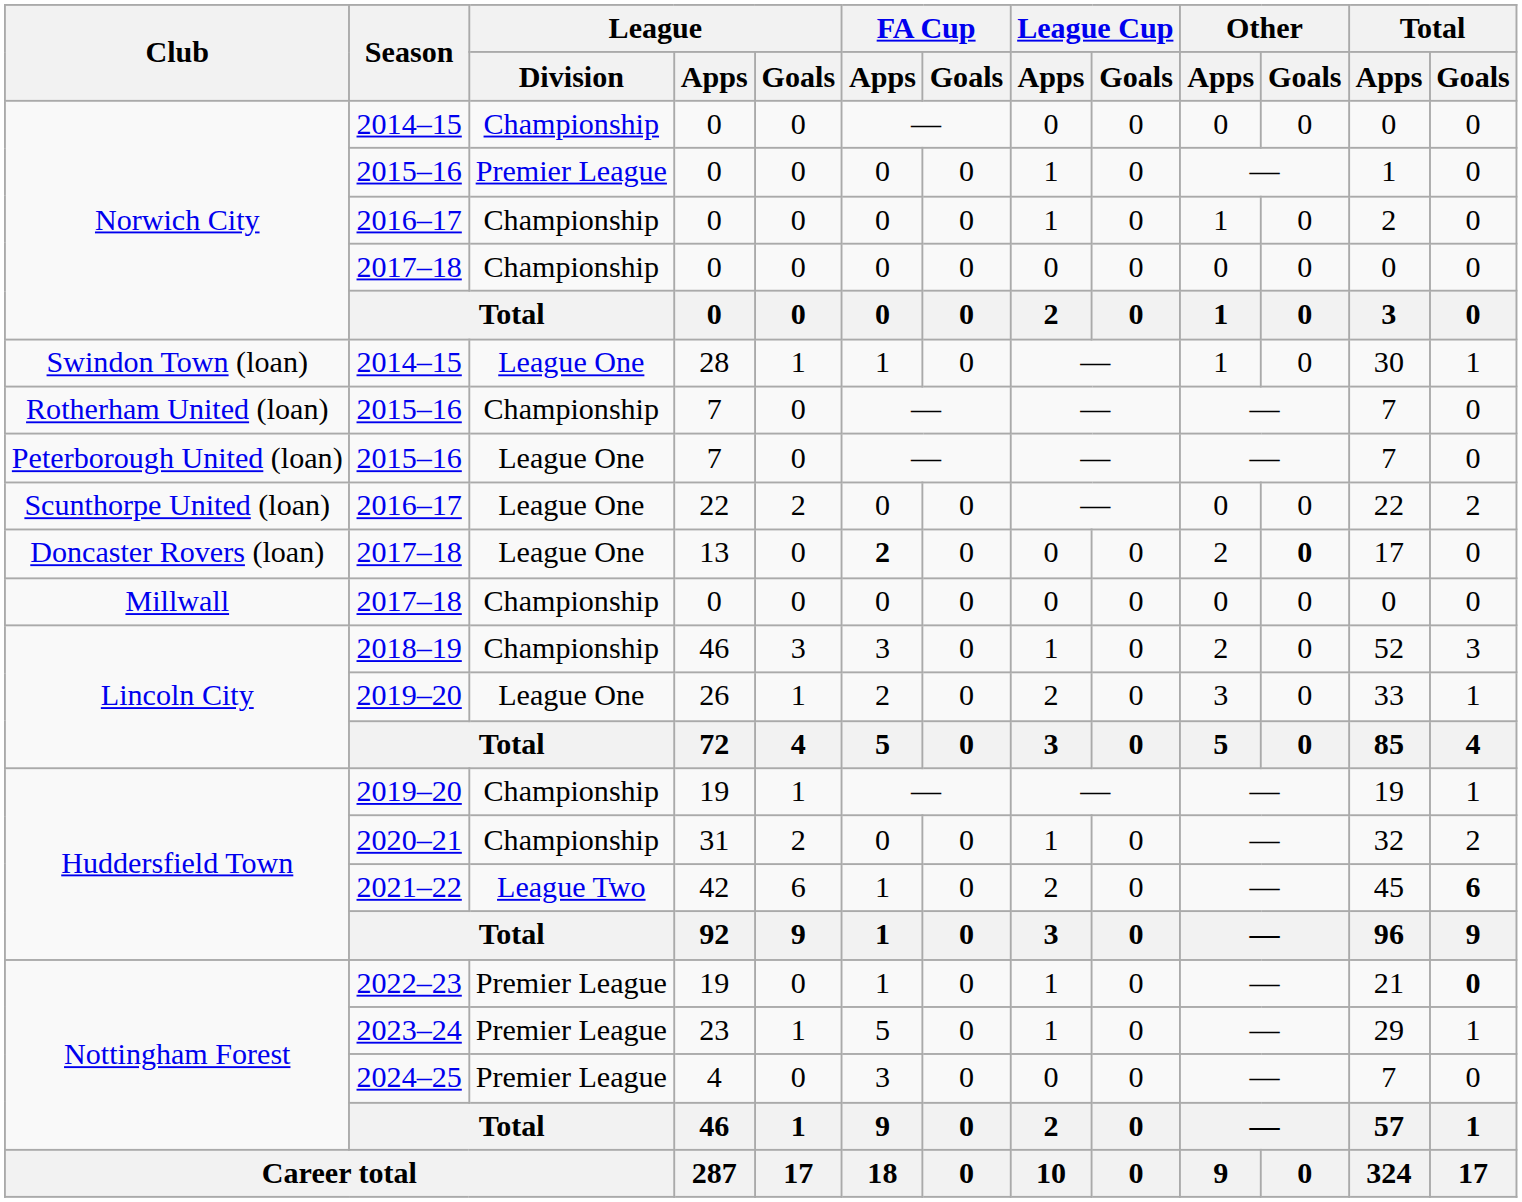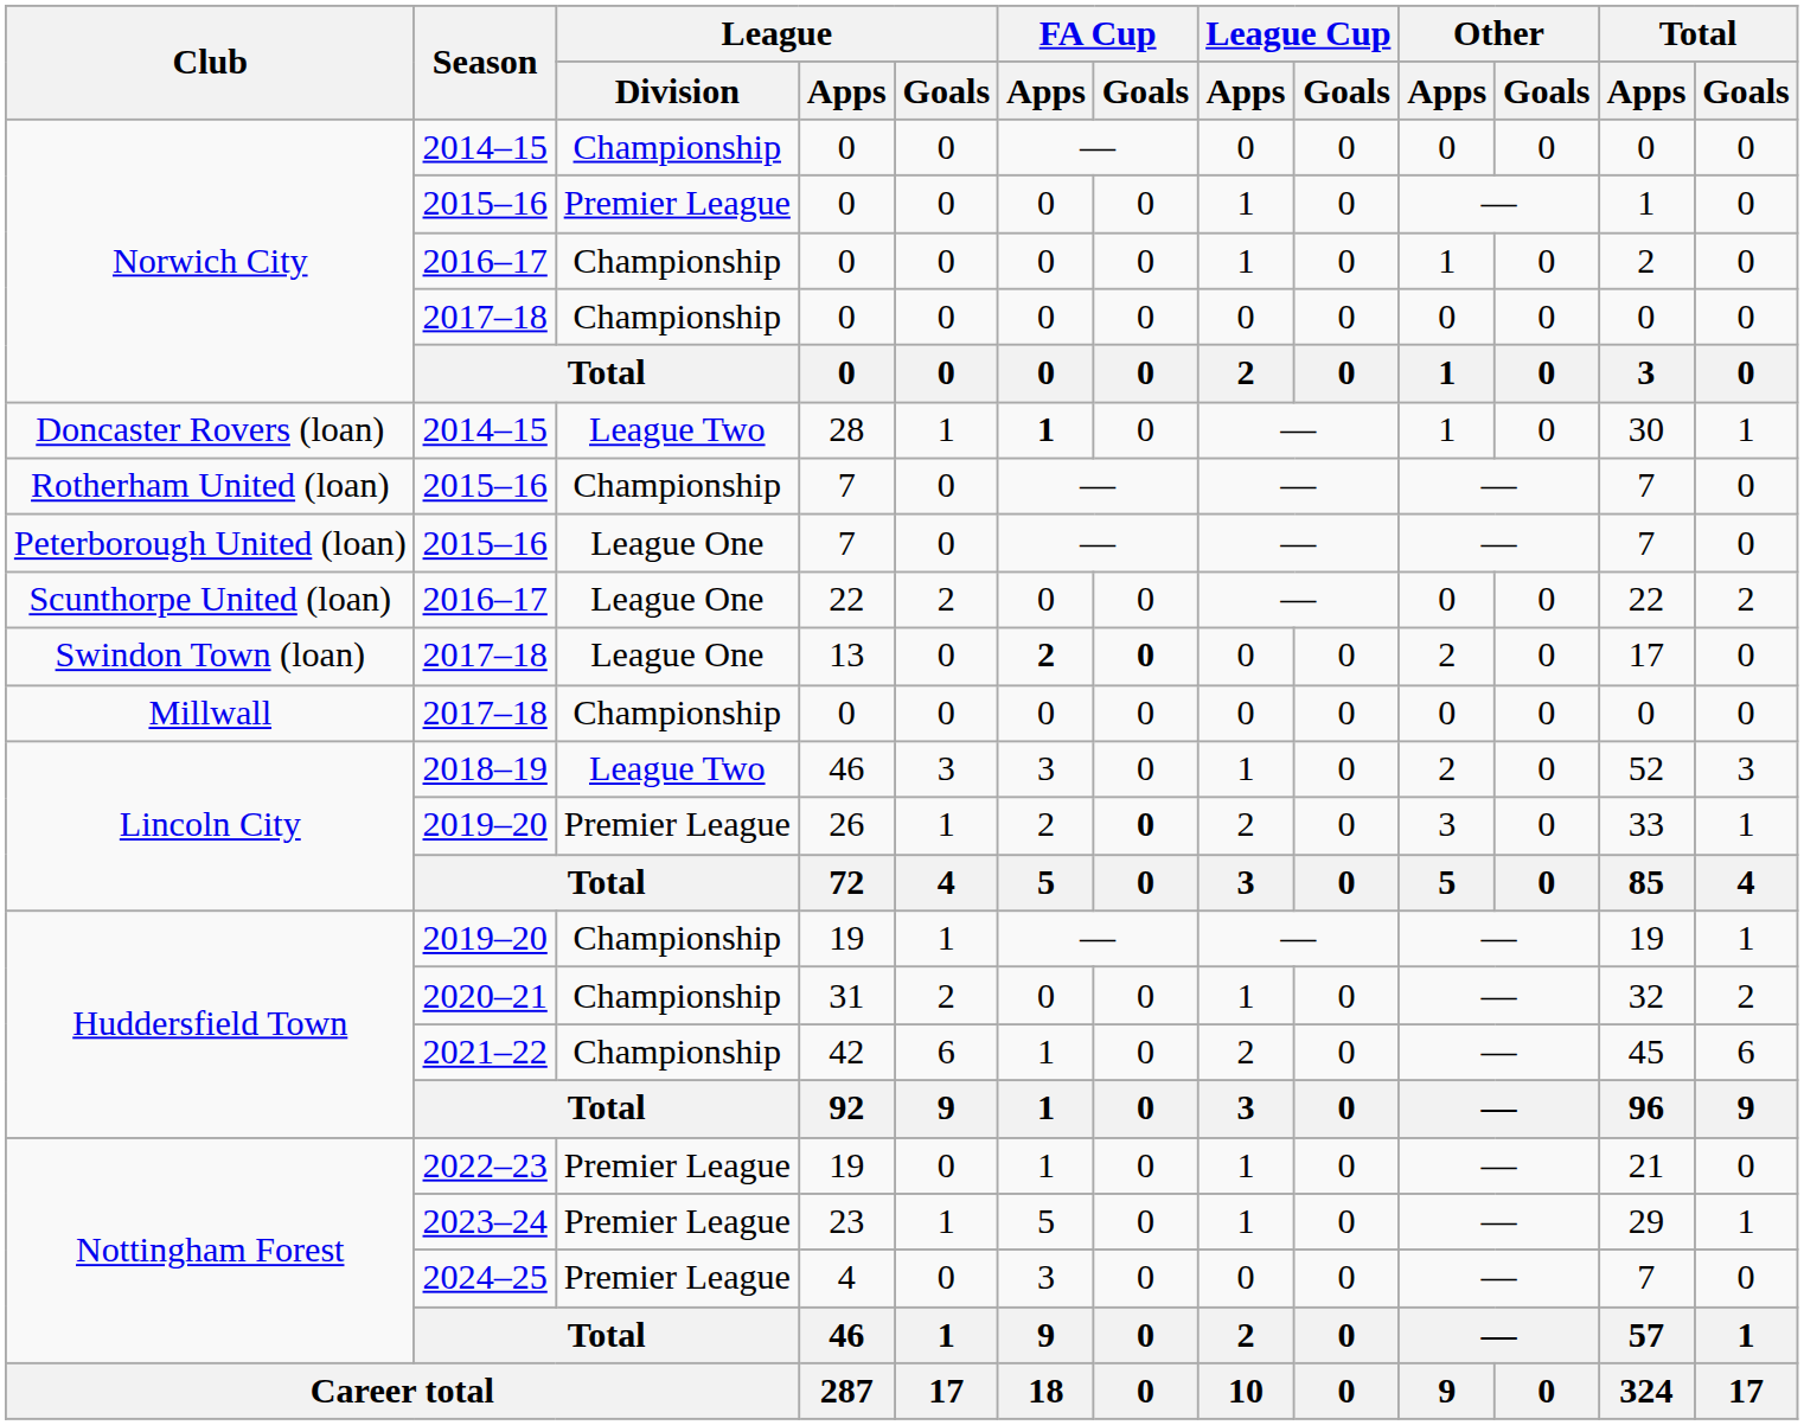28 | Club: Swindon Town (loan) -> Doncaster Rovers (loan)
28 | League / Division: League One -> League Two
28 | FA Cup / Apps: normal -> bold
13 | Club: Doncaster Rovers (loan) -> Swindon Town (loan)
13 | FA Cup / Goals: normal -> bold
13 | Other / Goals: bold -> normal
2018–19 / 46 | League / Division: Championship -> League Two
26 | League / Division: League One -> Premier League
26 | FA Cup / Goals: normal -> bold
42 | League / Division: League Two -> Championship
42 | Total / Goals: bold -> normal
2022–23 / 19 | Total / Goals: bold -> normal
